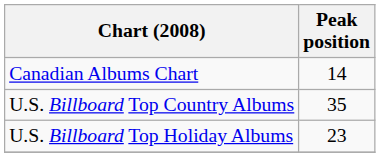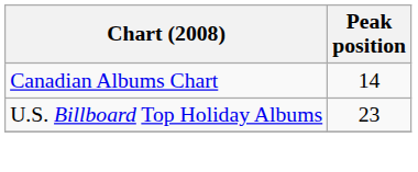- row: U.S. Billboard Top Country Albums | 35
